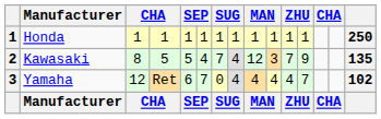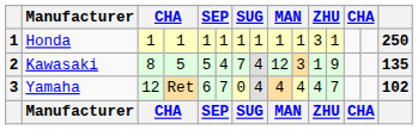Honda | column 11: 1 -> 3
Kawasaki | column 11: 7 -> 1
